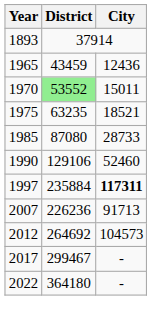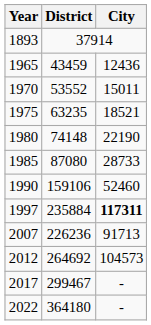1970 | District: lightgreen background -> no background
+ row: 1980 | 74148 | 22190
1990 | District: 129106 -> 159106
